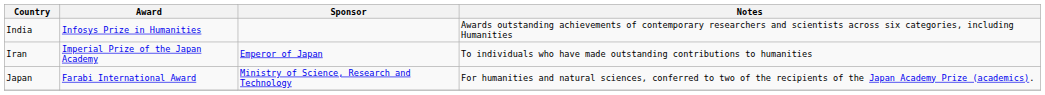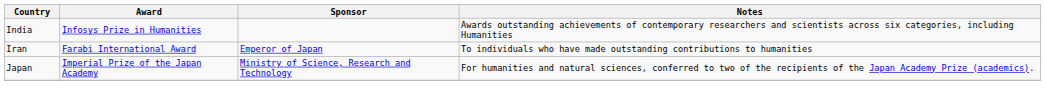Iran | Award: Imperial Prize of the Japan Academy -> Farabi International Award
Japan | Award: Farabi International Award -> Imperial Prize of the Japan Academy
